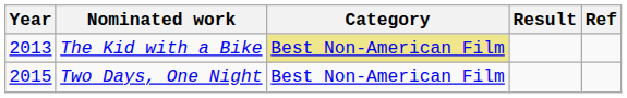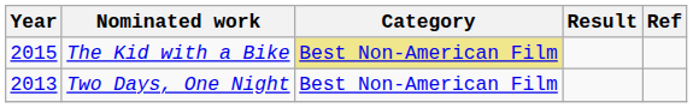The Kid with a Bike | Year: 2013 -> 2015
Two Days, One Night | Year: 2015 -> 2013
